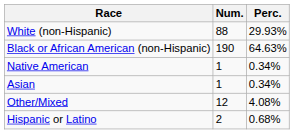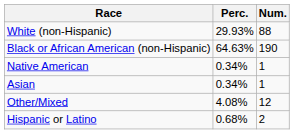columns swapped: Num. <-> Perc.
